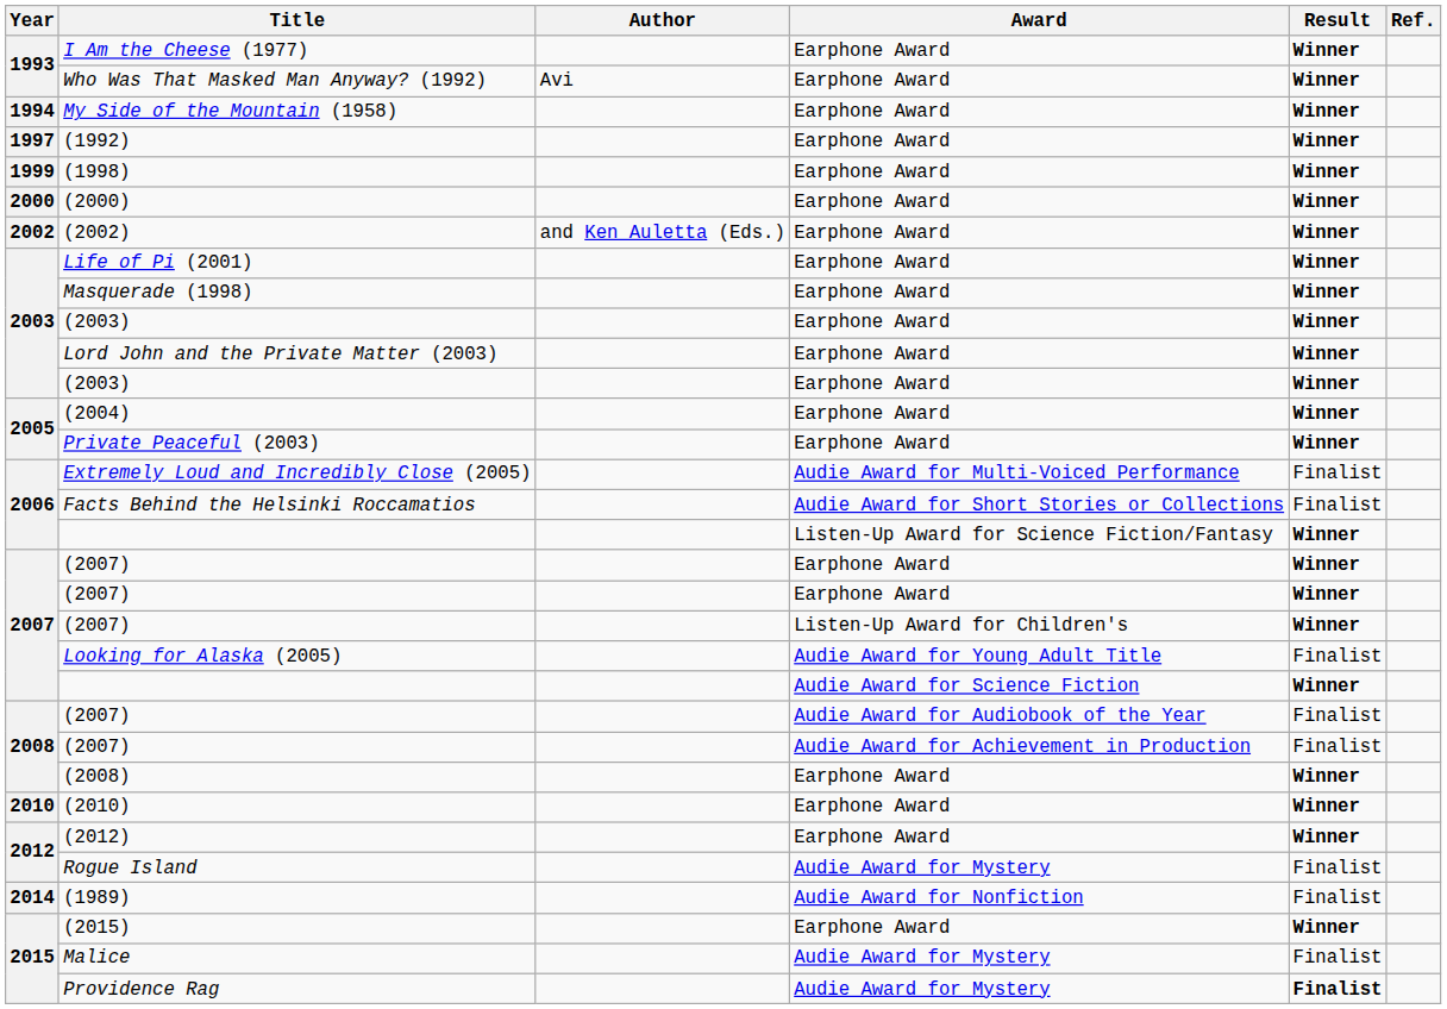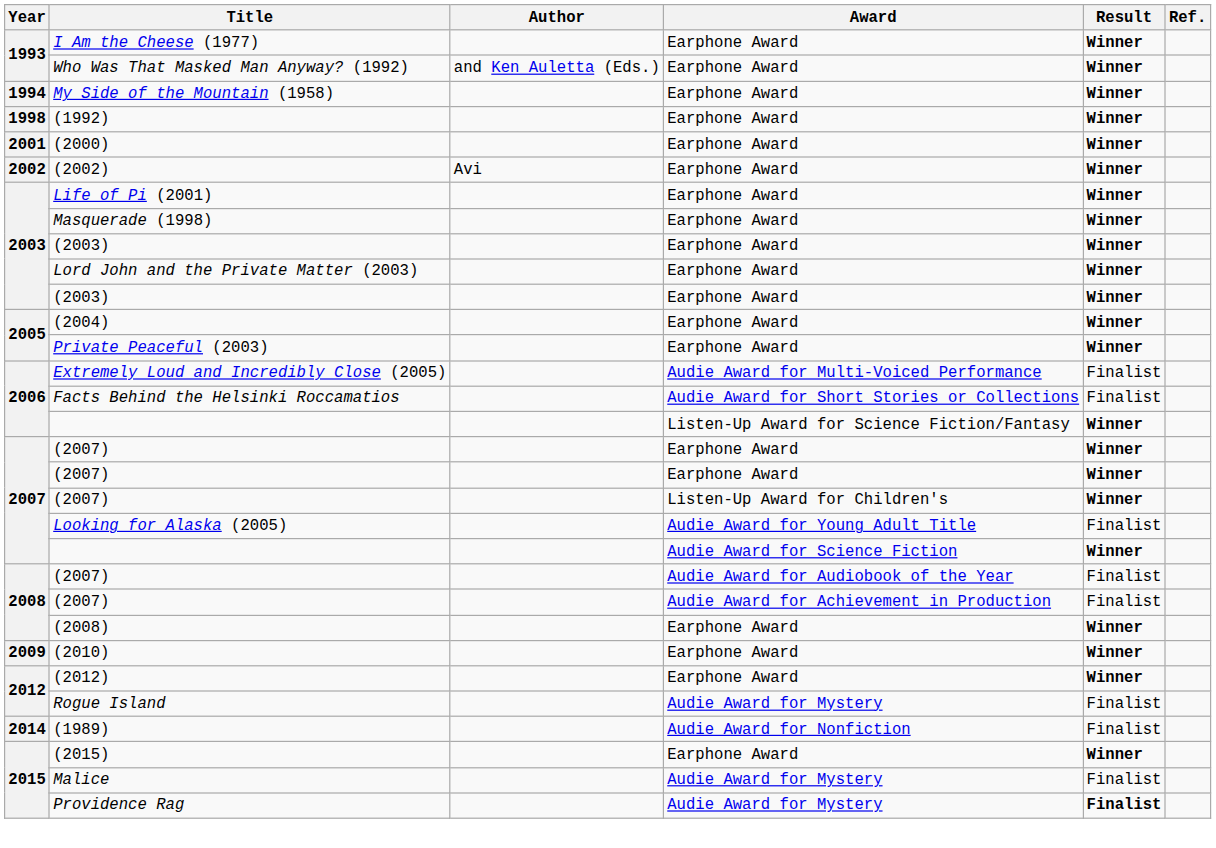Who Was That Masked Man Anyway? (1992) | Author: Avi -> and Ken Auletta (Eds.)
(1992) | Year: 1997 -> 1998
- row: 1999 | (1998) | Earphone Award | Winner
(2000) | Year: 2000 -> 2001
(2002) | Author: and Ken Auletta (Eds.) -> Avi
(2010) | Year: 2010 -> 2009
